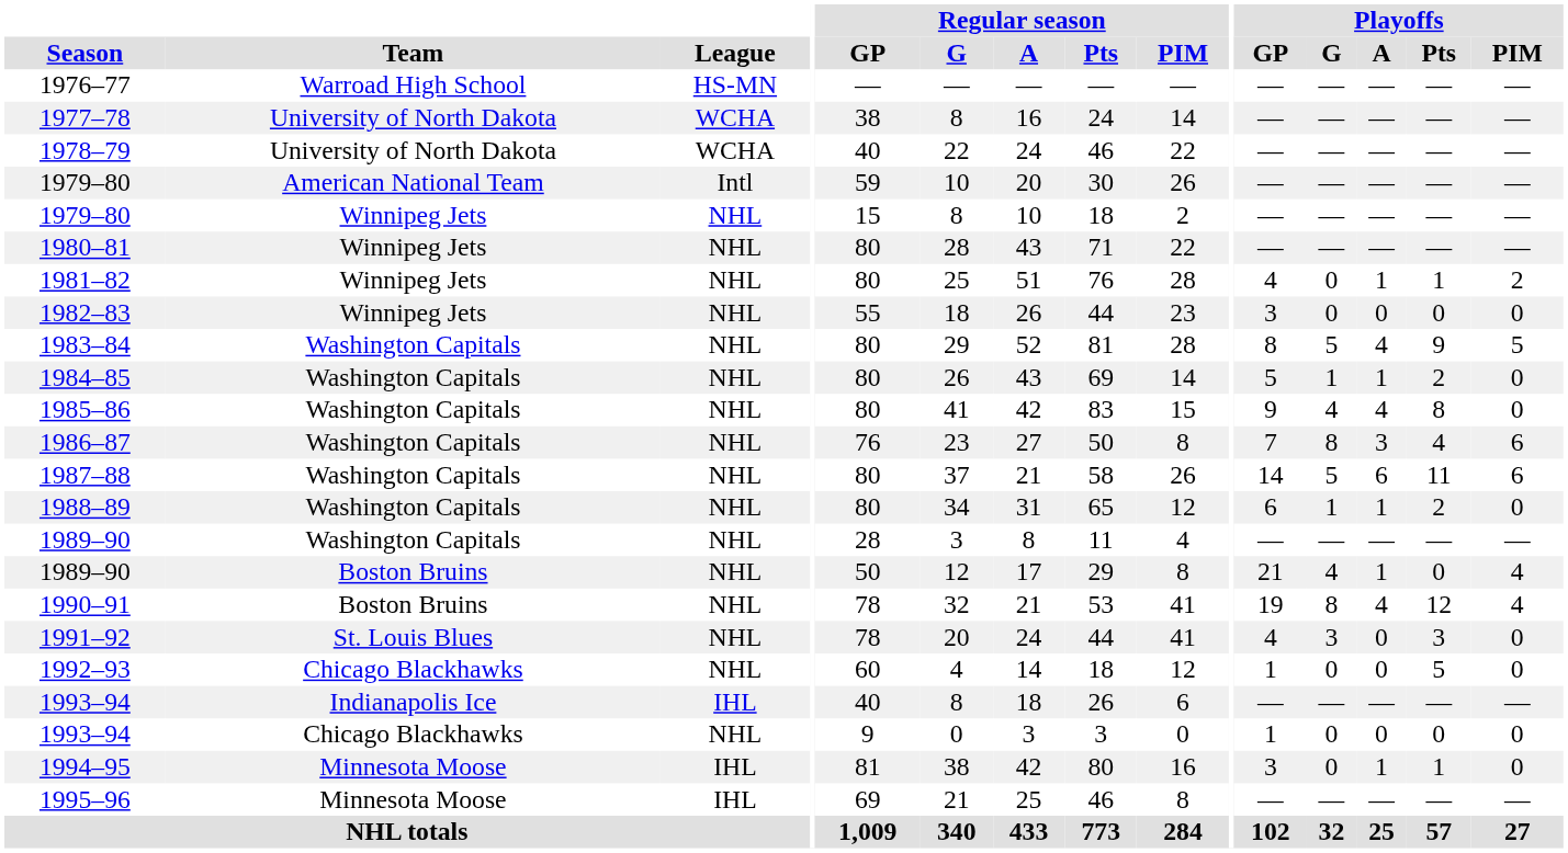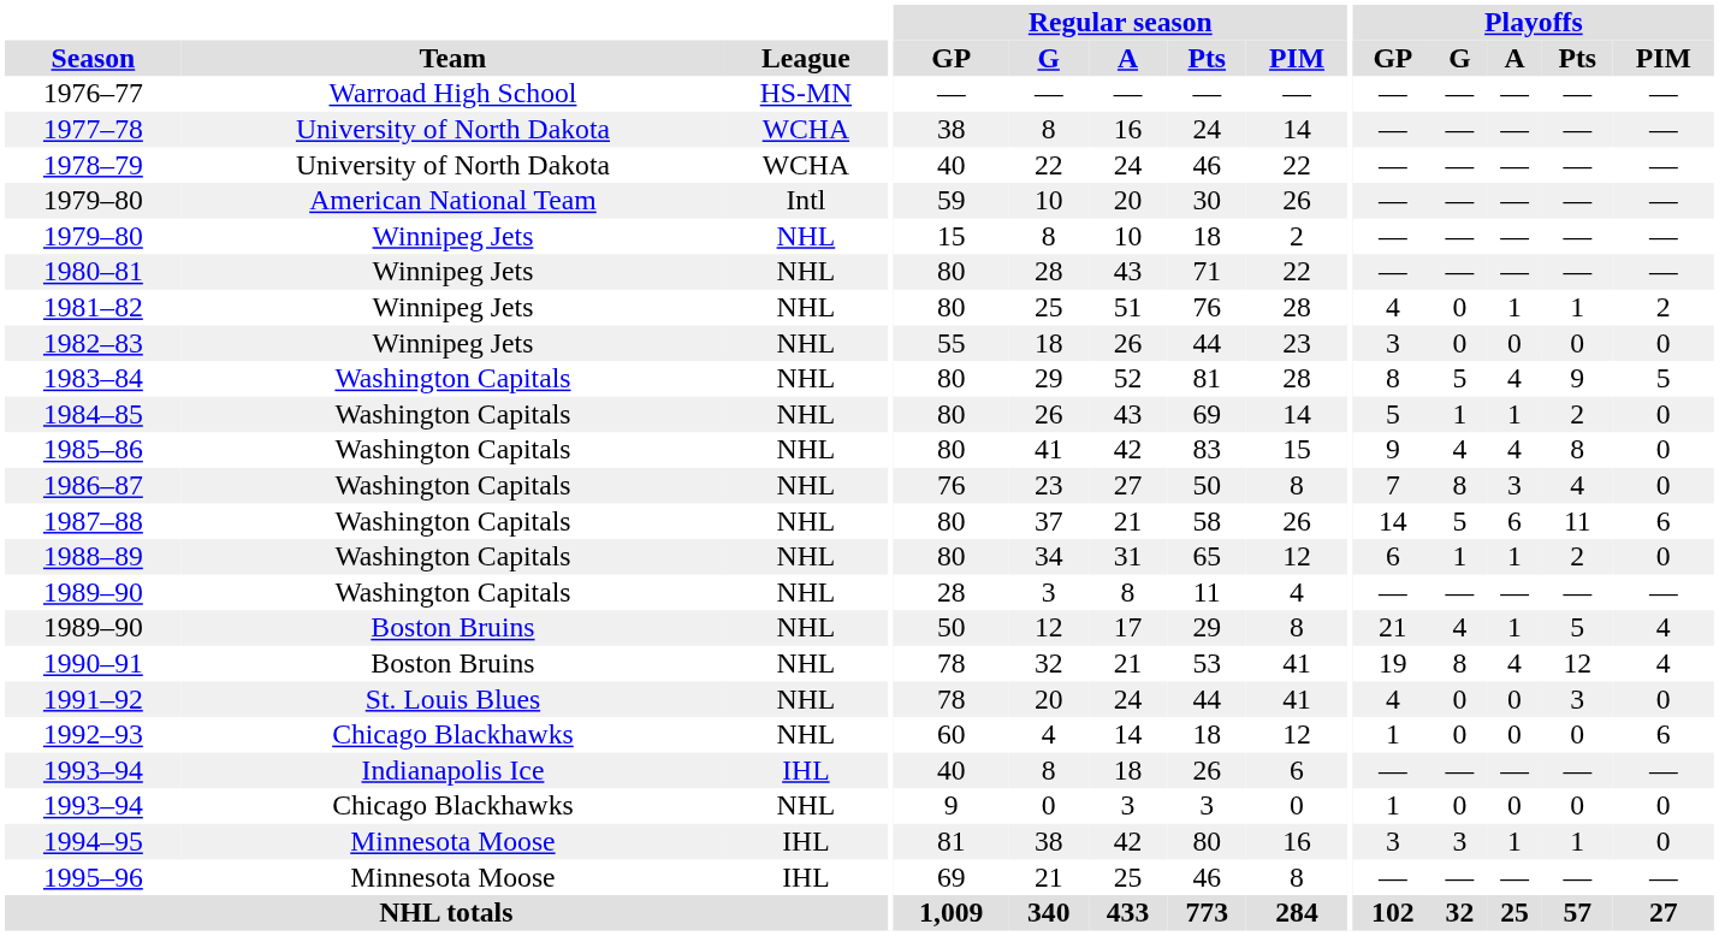1986–87 | Playoffs / PIM: 6 -> 0
1989–90 / Boston Bruins | Playoffs / Pts: 0 -> 5
1991–92 | Playoffs / G: 3 -> 0
1992–93 | Playoffs / Pts: 5 -> 0
1992–93 | Playoffs / PIM: 0 -> 6
1994–95 | Playoffs / G: 0 -> 3
